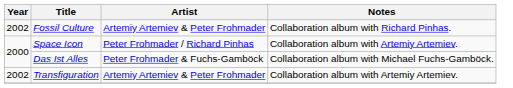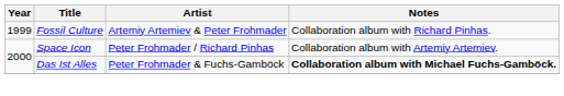Fossil Culture | Year: 2002 -> 1999
Das Ist Alles | Notes: normal -> bold
- row: 2002 | Transfiguration | Artemiy Artemiev & Peter Frohmader | Collaboration album with Artemiy Artemiev.
